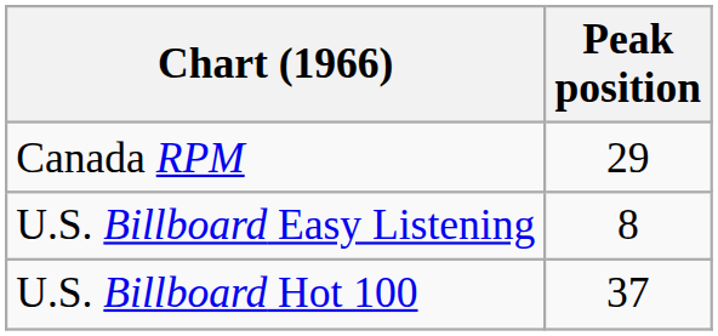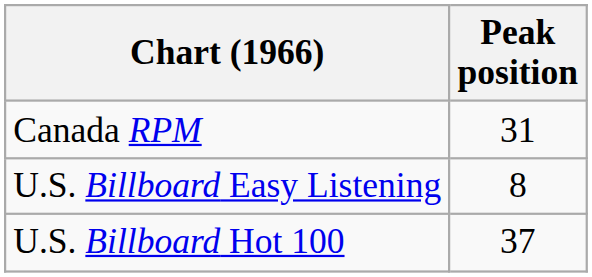Canada RPM | Peak position: 29 -> 31
